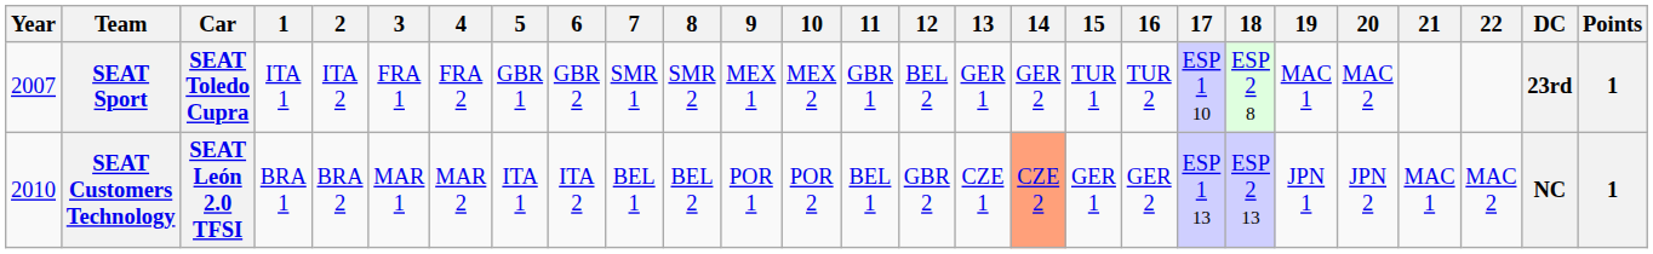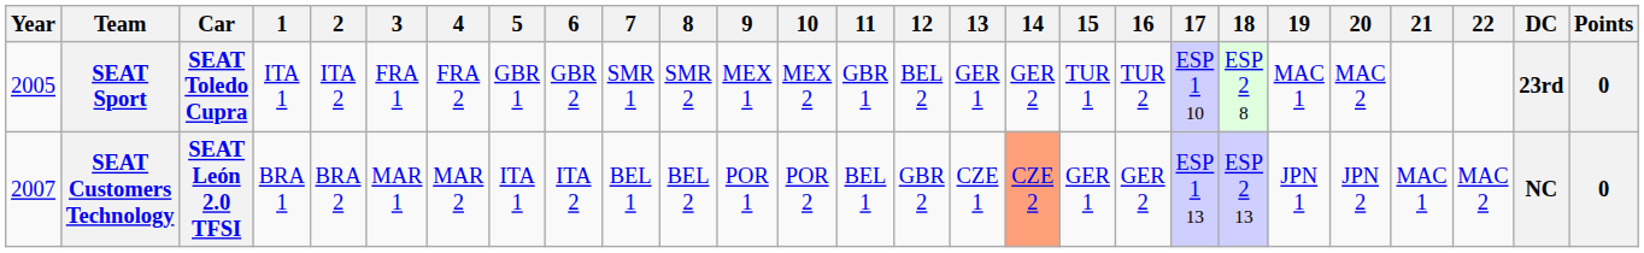SEAT Sport | Year: 2007 -> 2005
SEAT Sport | Points: 1 -> 0
SEAT Customers Technology | Year: 2010 -> 2007
SEAT Customers Technology | Points: 1 -> 0
